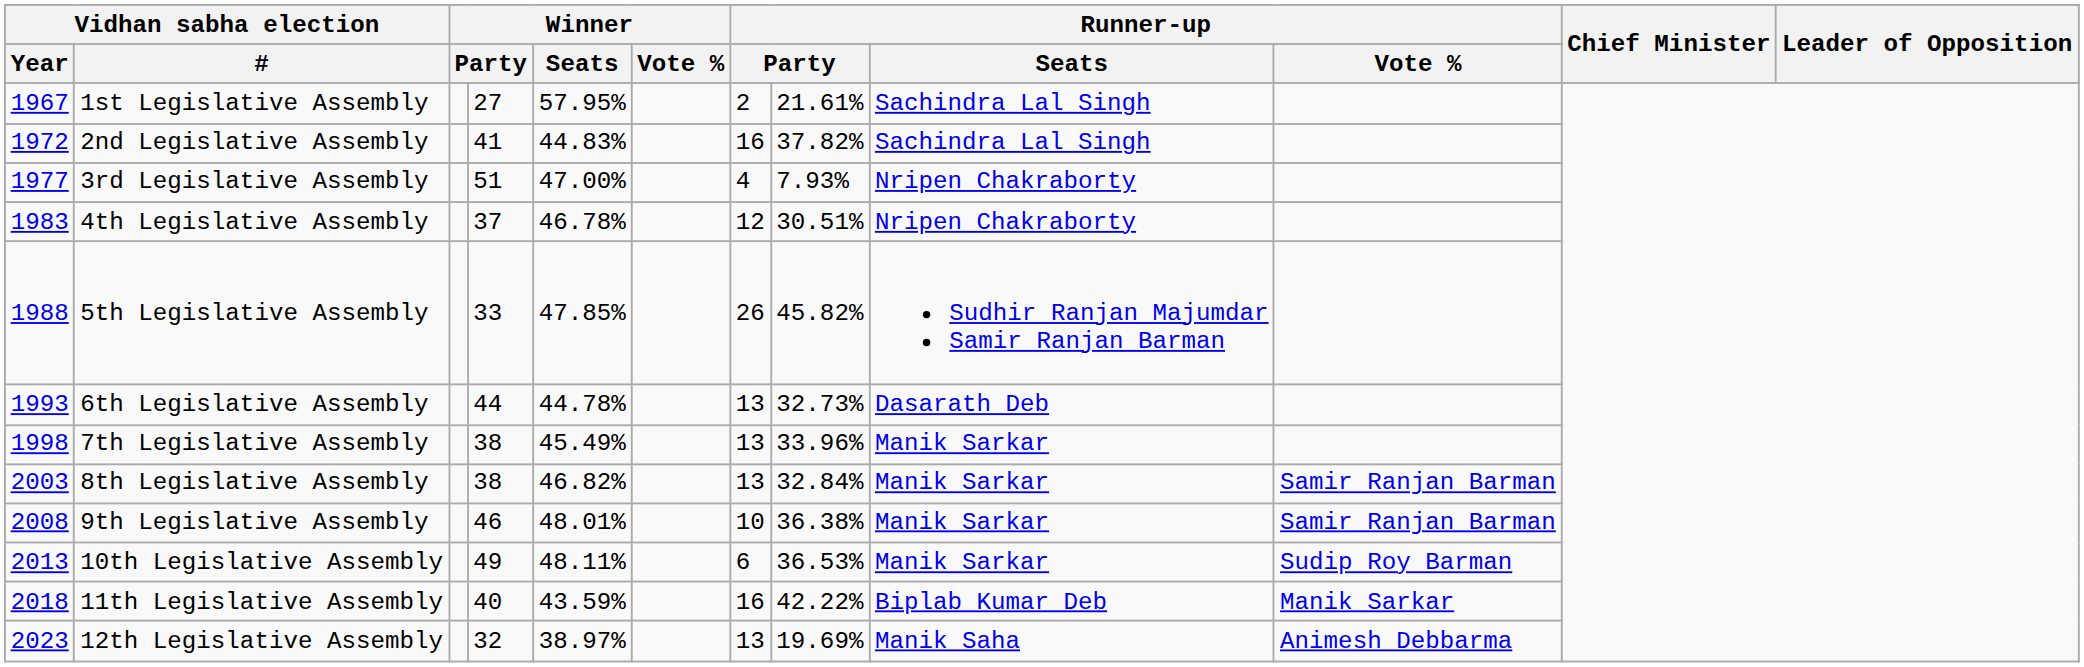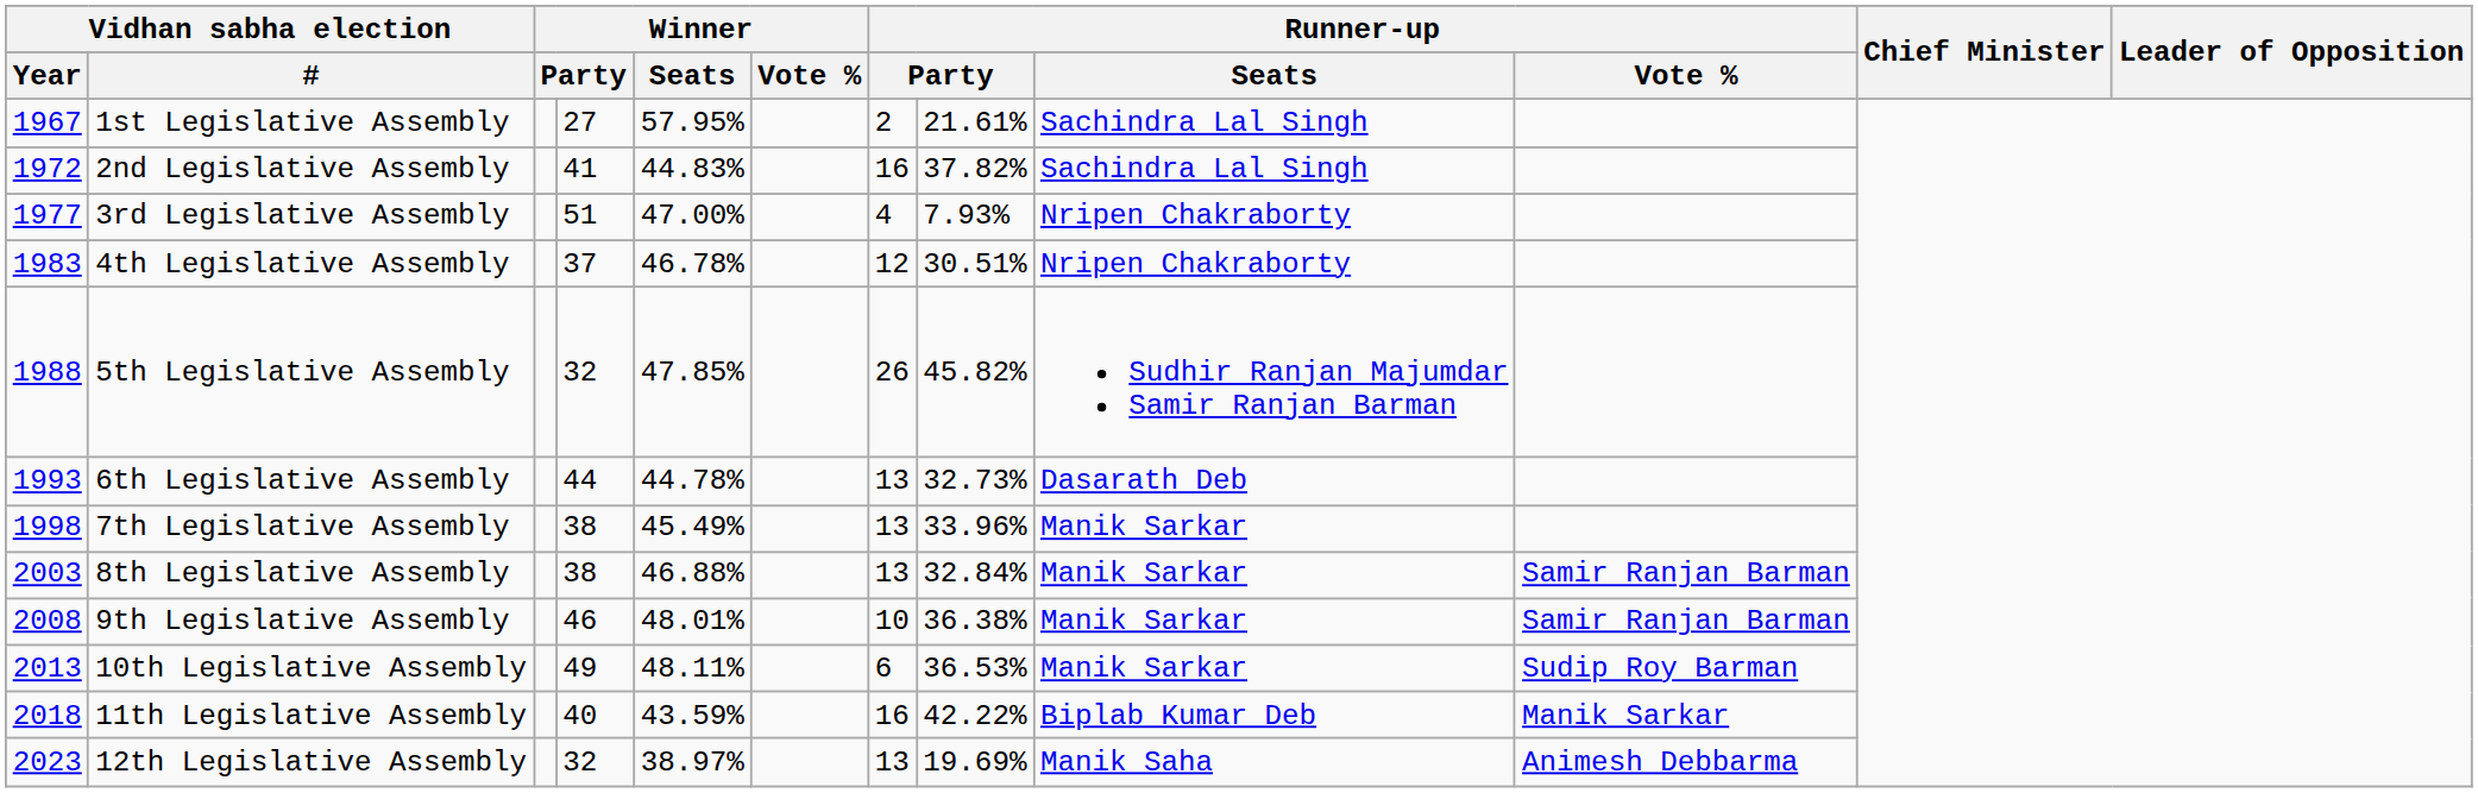5th Legislative Assembly | column 4: 33 -> 32
8th Legislative Assembly | Winner / Seats: 46.82% -> 46.88%
